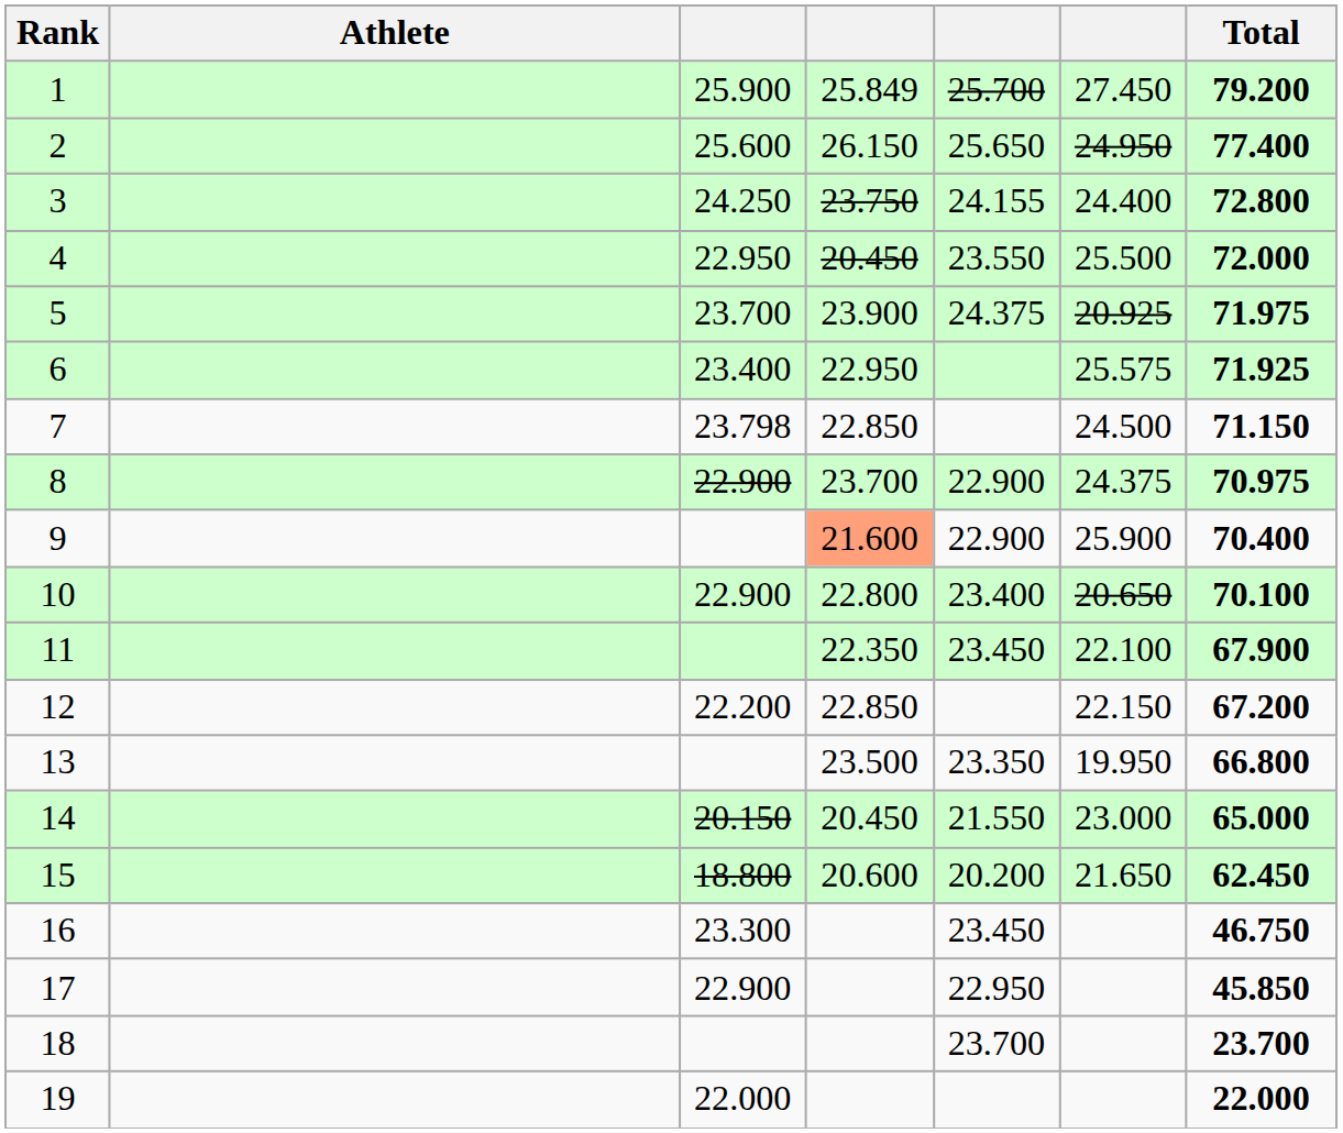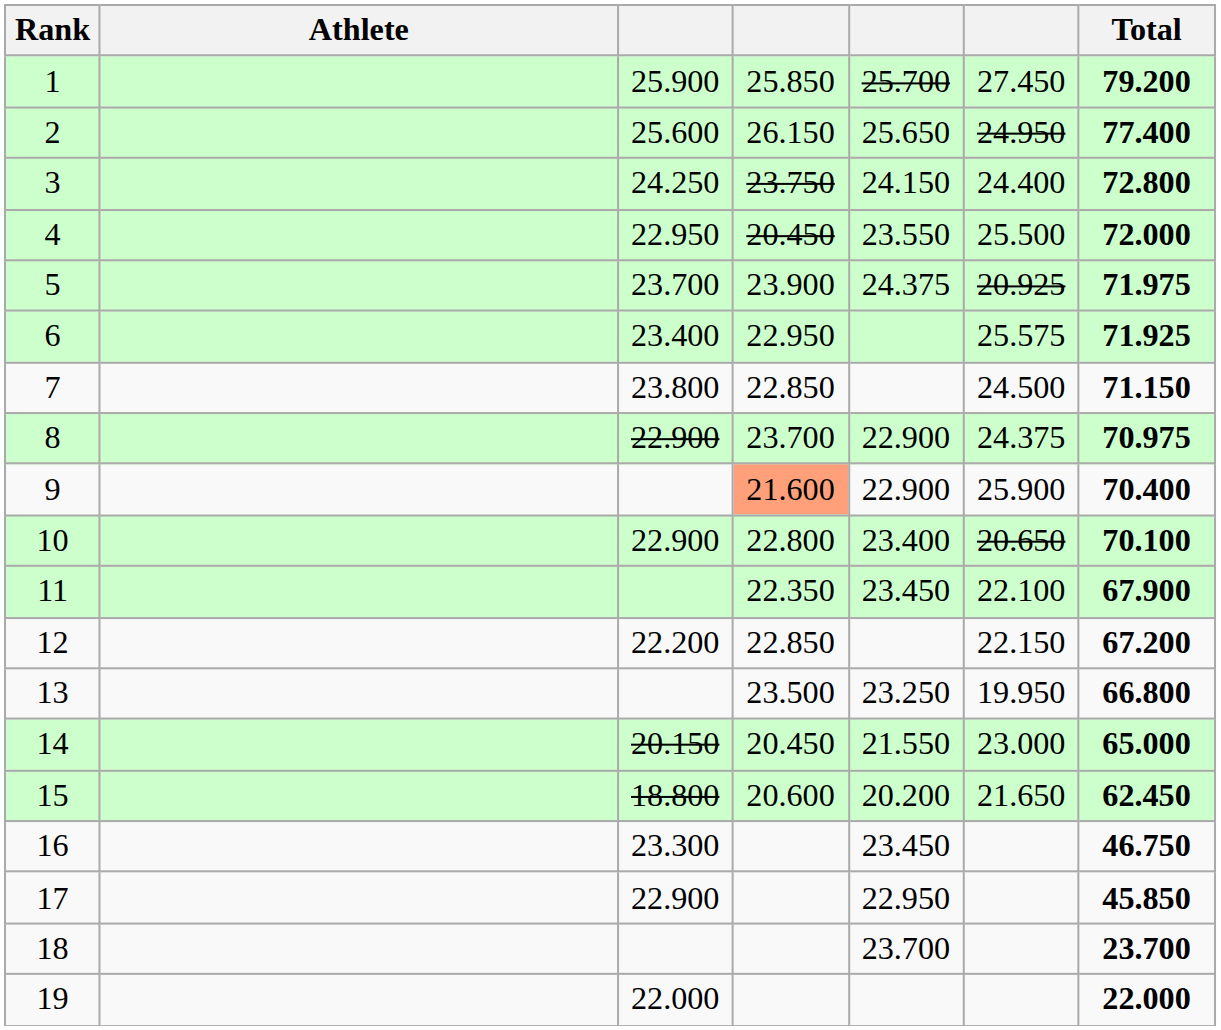1 | column 4: 25.849 -> 25.850
3 | column 5: 24.155 -> 24.150
7 | column 3: 23.798 -> 23.800
13 | column 5: 23.350 -> 23.250
